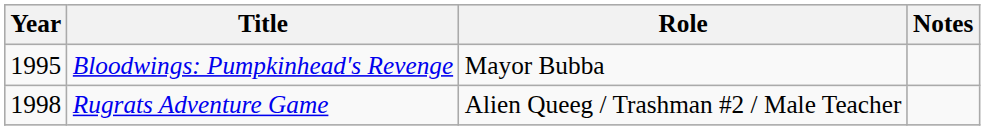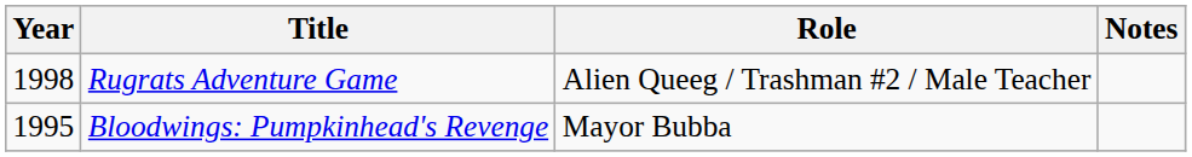rows swapped: Bloodwings: Pumpkinhead's Revenge <-> Rugrats Adventure Game
